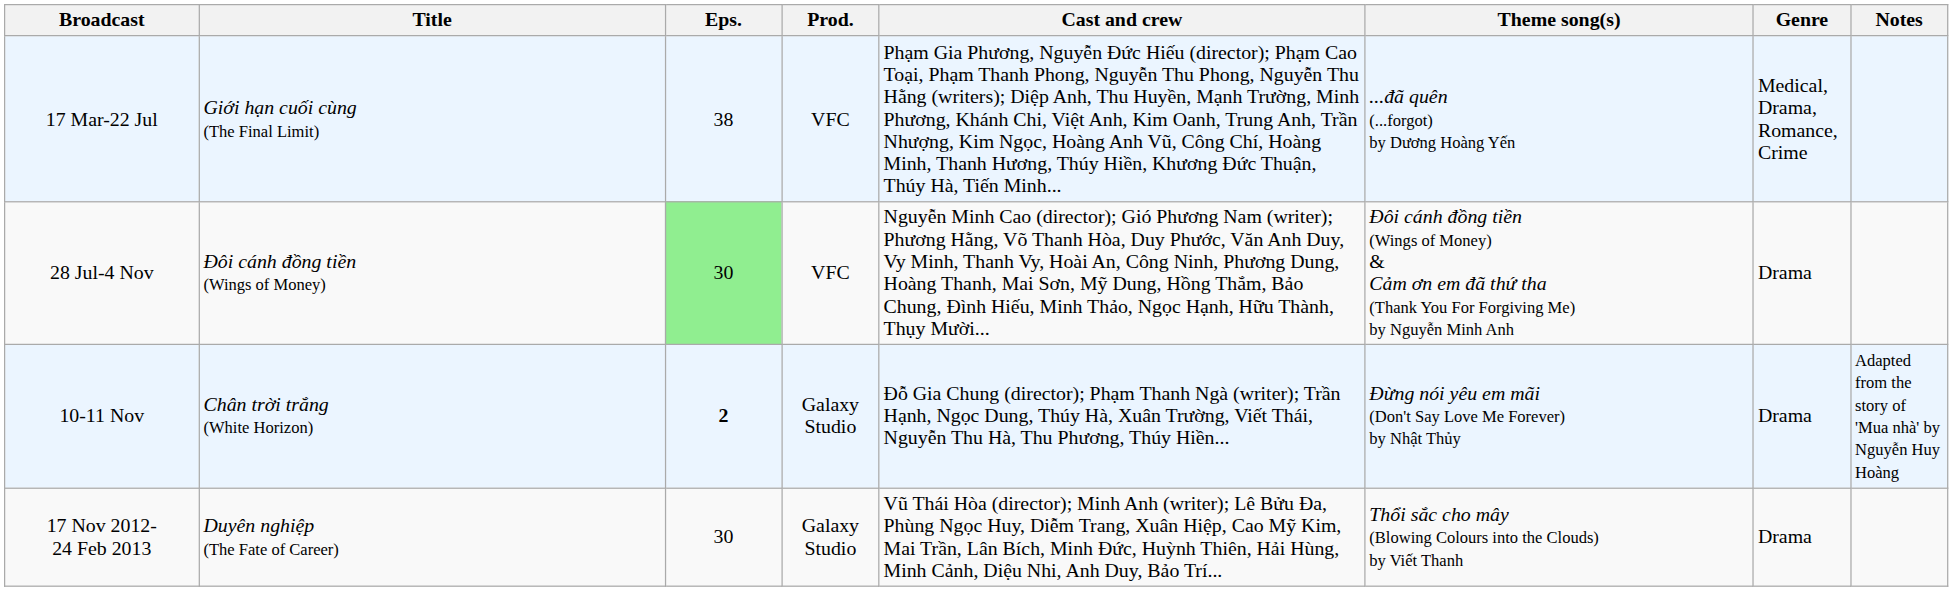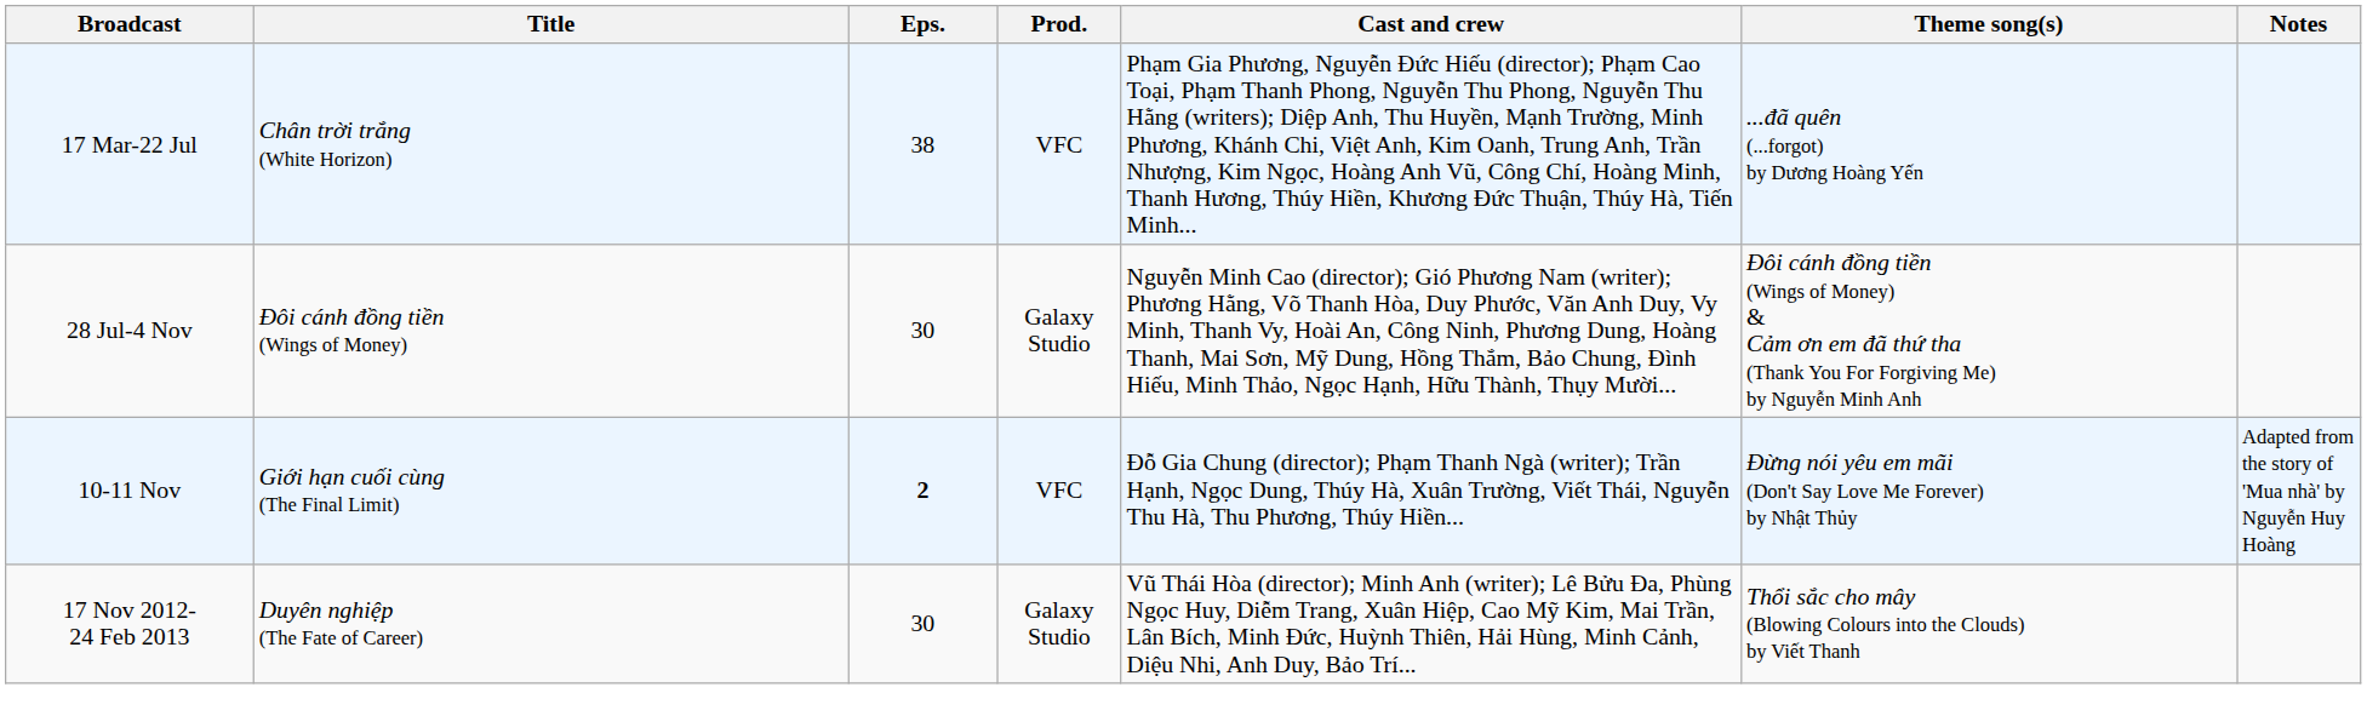- column: Genre | Medical, Drama, Romance, Crime | Drama | Drama | Drama
17 Mar-22 Jul | Title: Giới hạn cuối cùng (The Final Limit) -> Chân trời trắng (White Horizon)
28 Jul-4 Nov | Eps.: lightgreen background -> no background
28 Jul-4 Nov | Prod.: VFC -> Galaxy Studio
10-11 Nov | Title: Chân trời trắng (White Horizon) -> Giới hạn cuối cùng (The Final Limit)
10-11 Nov | Prod.: Galaxy Studio -> VFC
